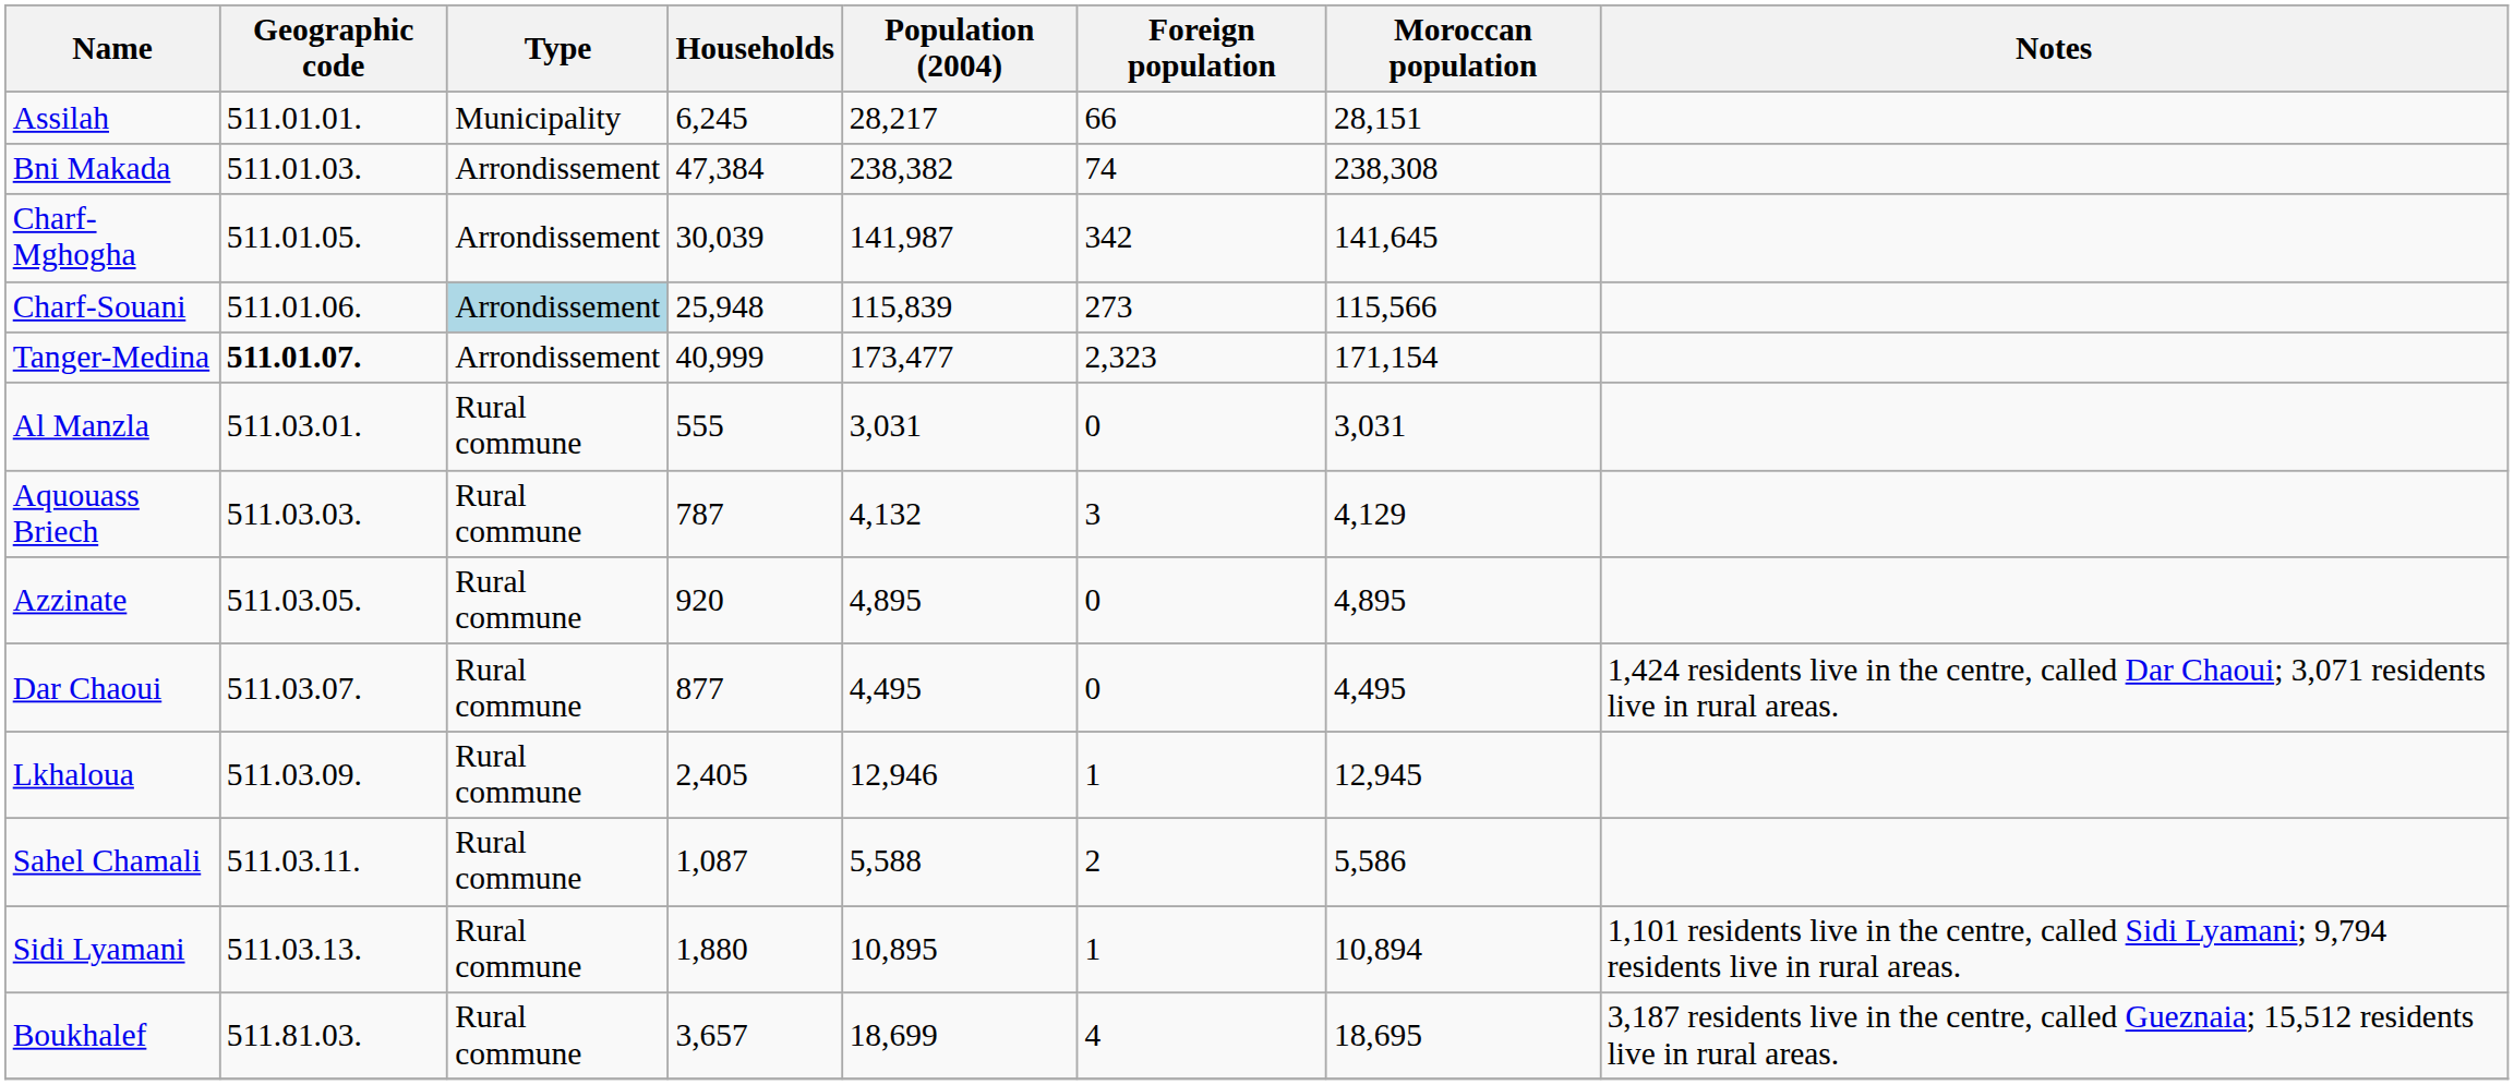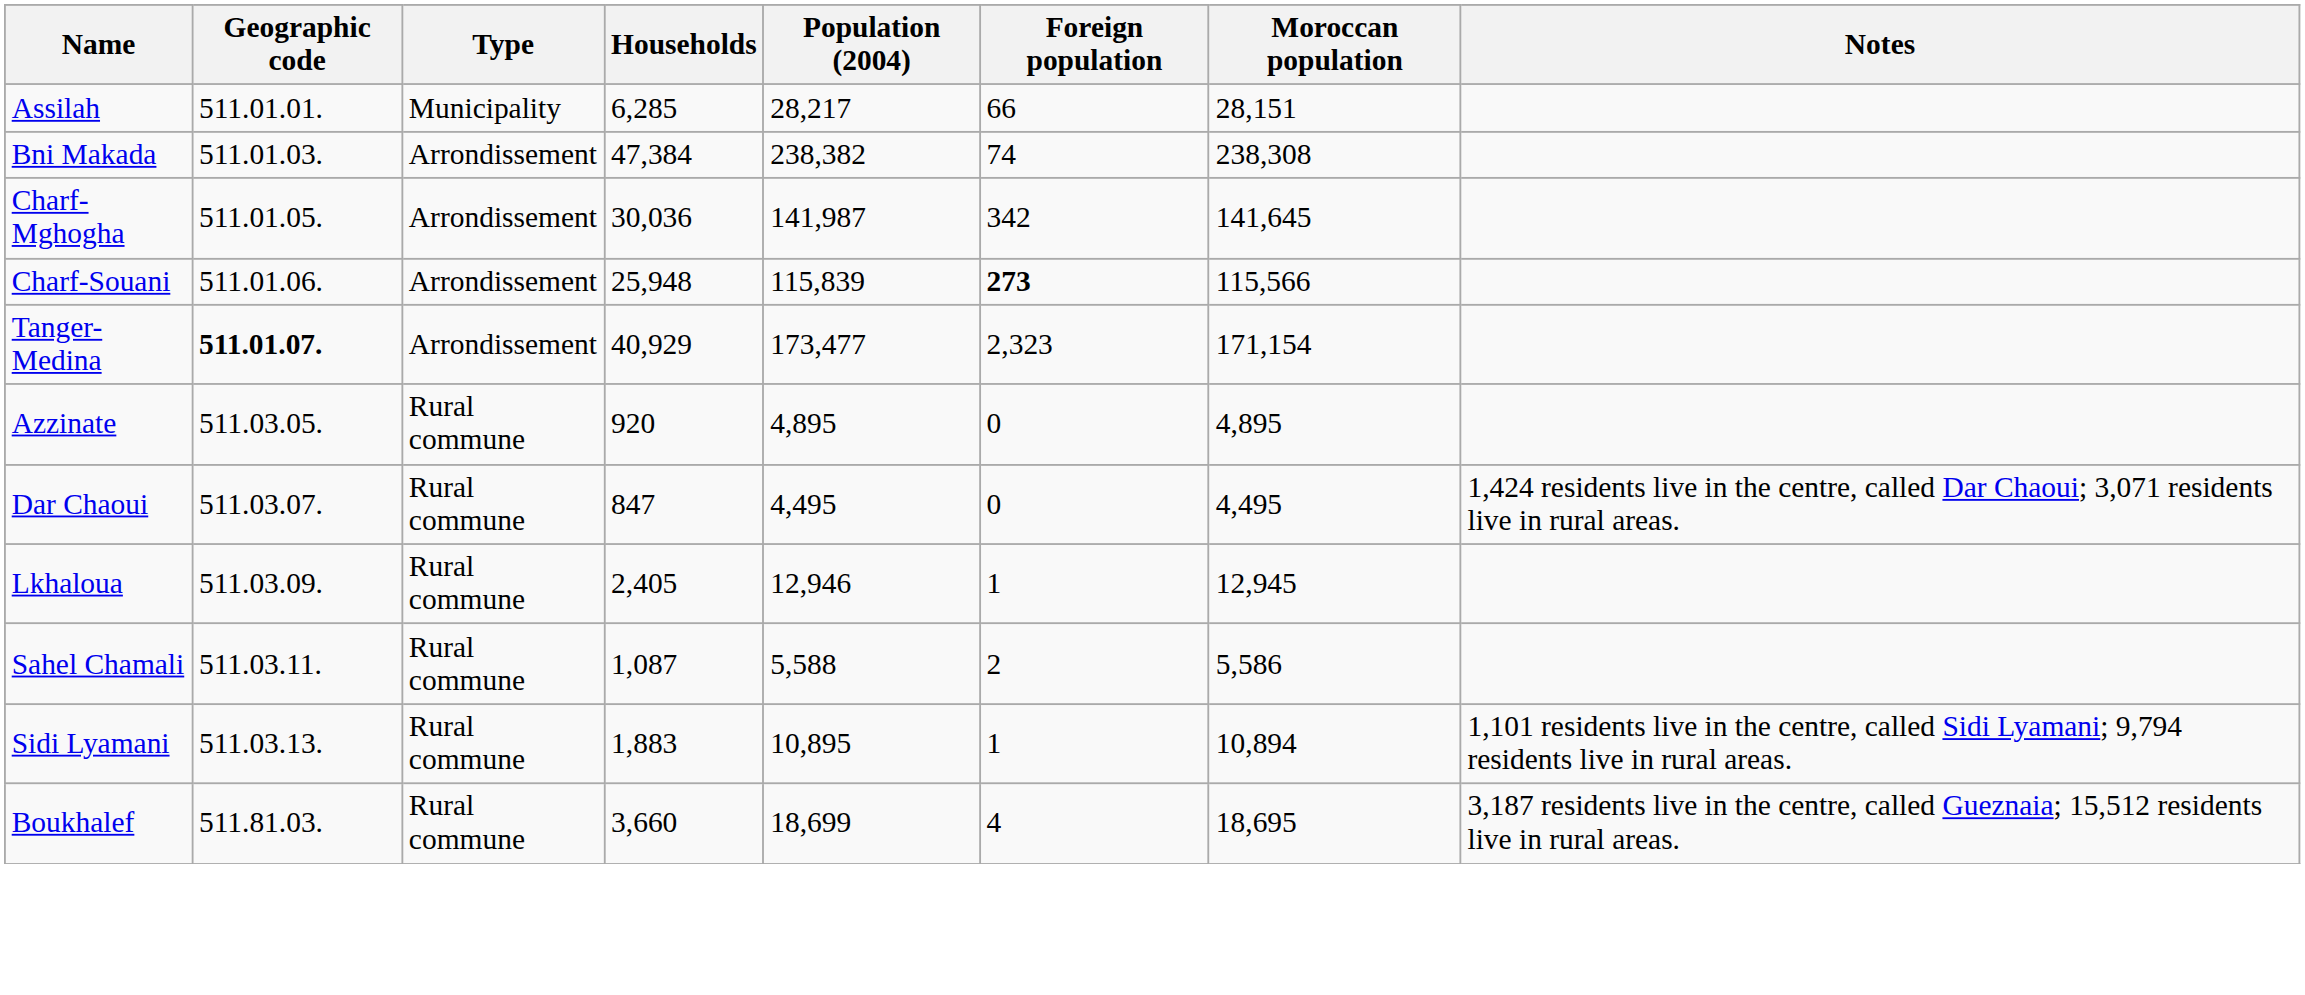Assilah | Households: 6,245 -> 6,285
Charf-Mghogha | Households: 30,039 -> 30,036
Charf-Souani | Type: lightblue background -> no background
Charf-Souani | Foreign population: normal -> bold
Tanger-Medina | Households: 40,999 -> 40,929
- row: Al Manzla | 511.03.01. | Rural commune | 555 | 3,031 | 0 | 3,031
- row: Aquouass Briech | 511.03.03. | Rural commune | 787 | 4,132 | 3 | 4,129
Dar Chaoui | Households: 877 -> 847
Sidi Lyamani | Households: 1,880 -> 1,883
Boukhalef | Households: 3,657 -> 3,660
